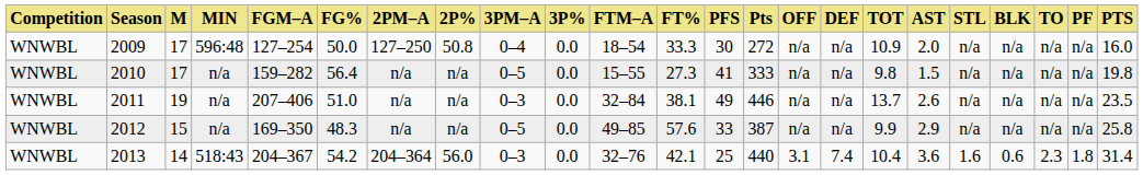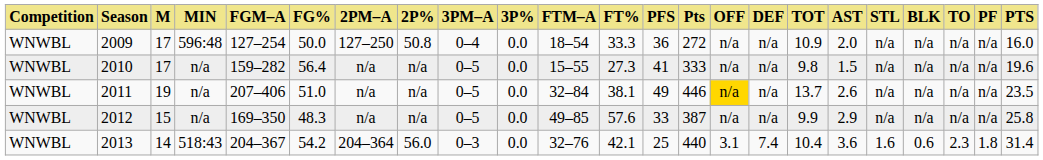2009 | PFS: 30 -> 36
2010 | PTS: 19.8 -> 19.6
2011 | 3PM–A: 0–3 -> 0–5
2011 | OFF: no background -> gold background
